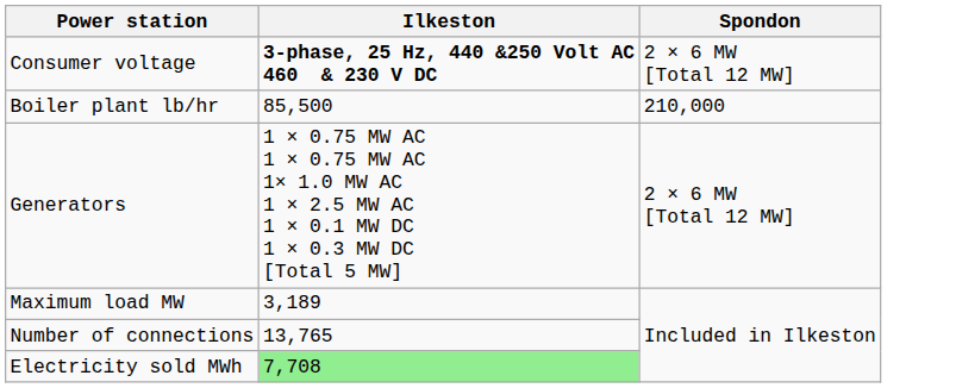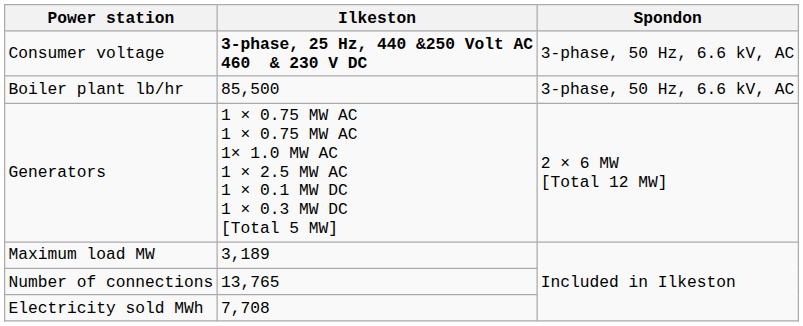Consumer voltage | Spondon: 2 × 6 MW [Total 12 MW] -> 3-phase, 50 Hz, 6.6 kV, AC
Boiler plant lb/hr | Spondon: 210,000 -> 3-phase, 50 Hz, 6.6 kV, AC
Electricity sold MWh | Ilkeston: lightgreen background -> no background
